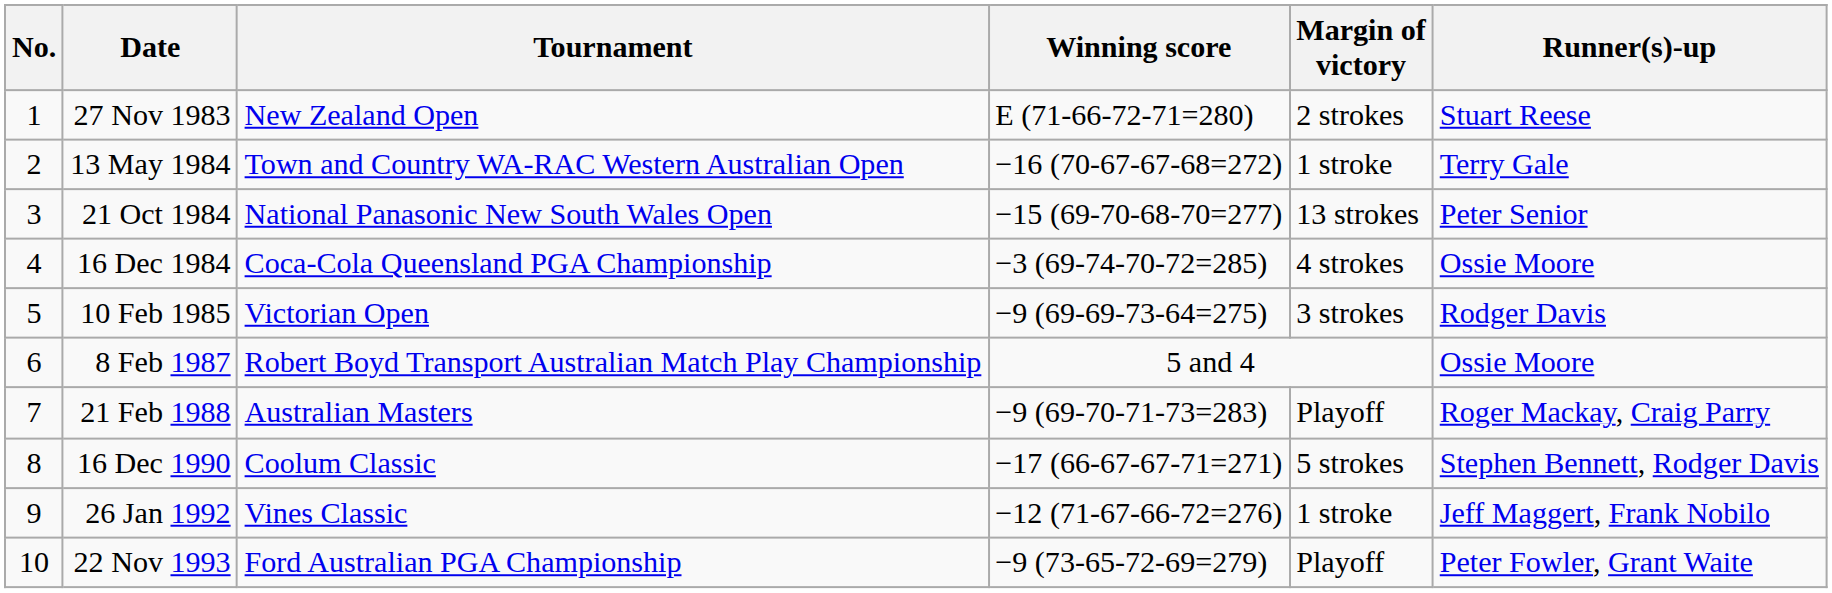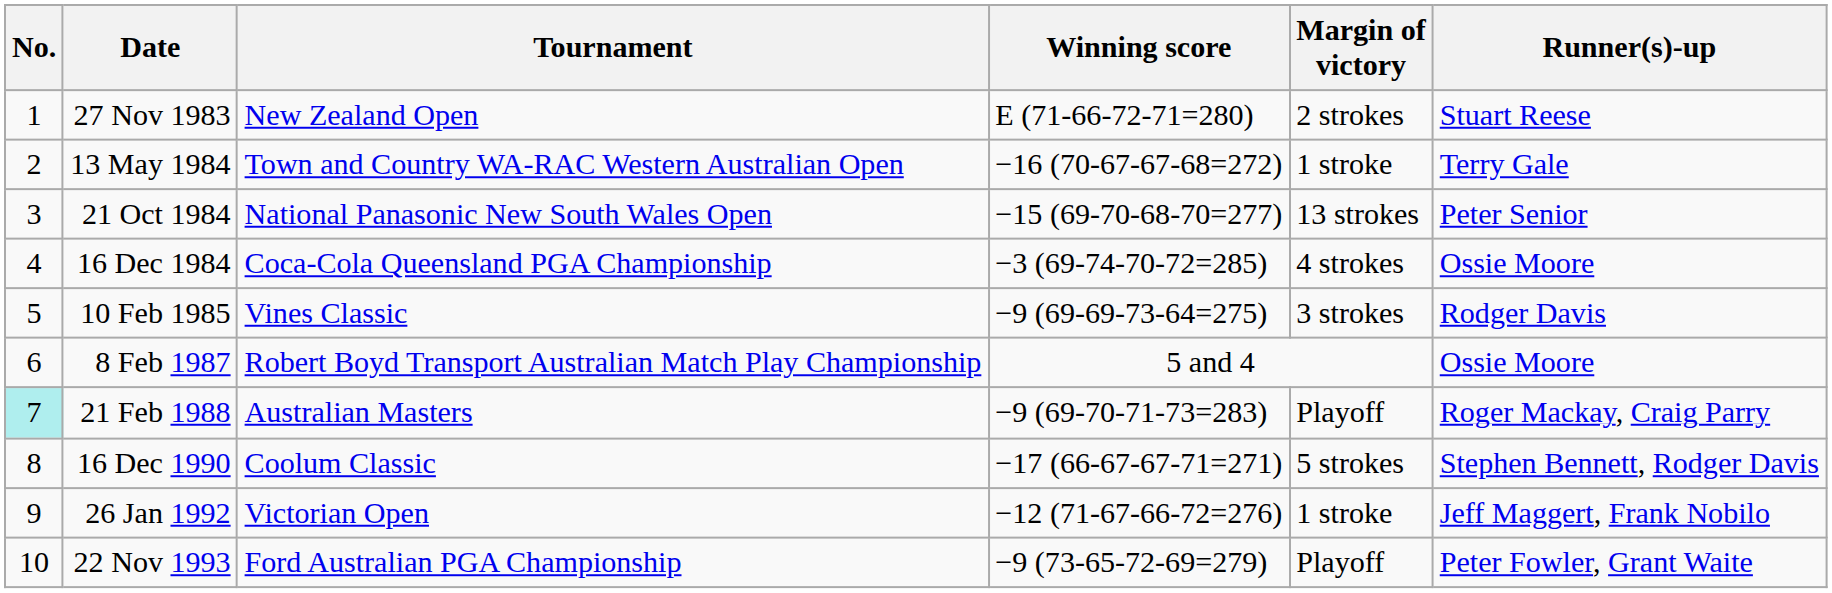10 Feb 1985 | Tournament: Victorian Open -> Vines Classic
21 Feb 1988 | No.: no background -> paleturquoise background
26 Jan 1992 | Tournament: Vines Classic -> Victorian Open
